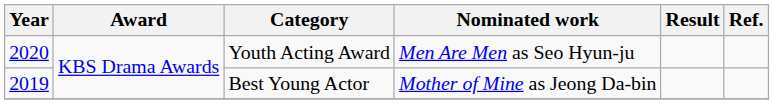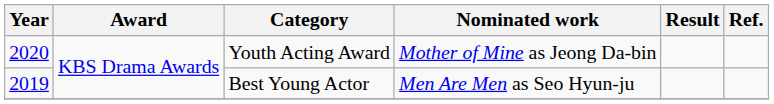Youth Acting Award | Nominated work: Men Are Men as Seo Hyun-ju -> Mother of Mine as Jeong Da-bin
Best Young Actor | Nominated work: Mother of Mine as Jeong Da-bin -> Men Are Men as Seo Hyun-ju
